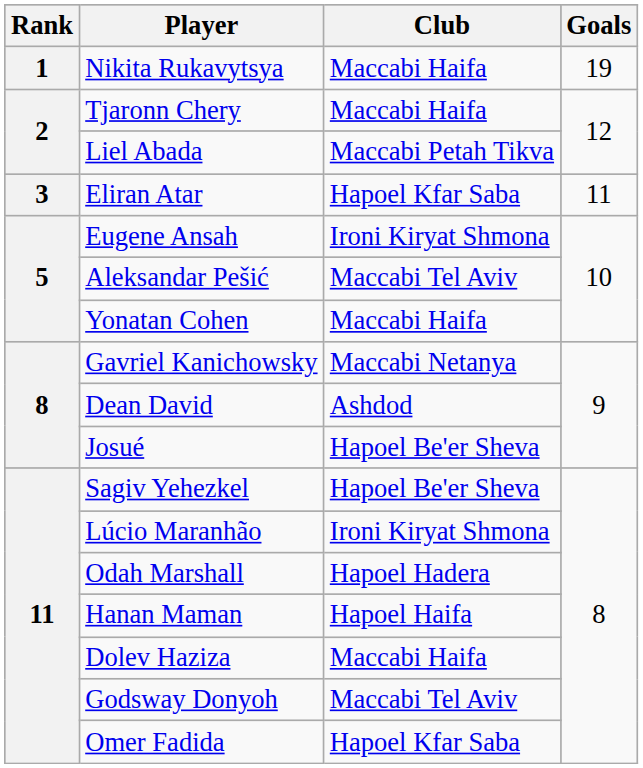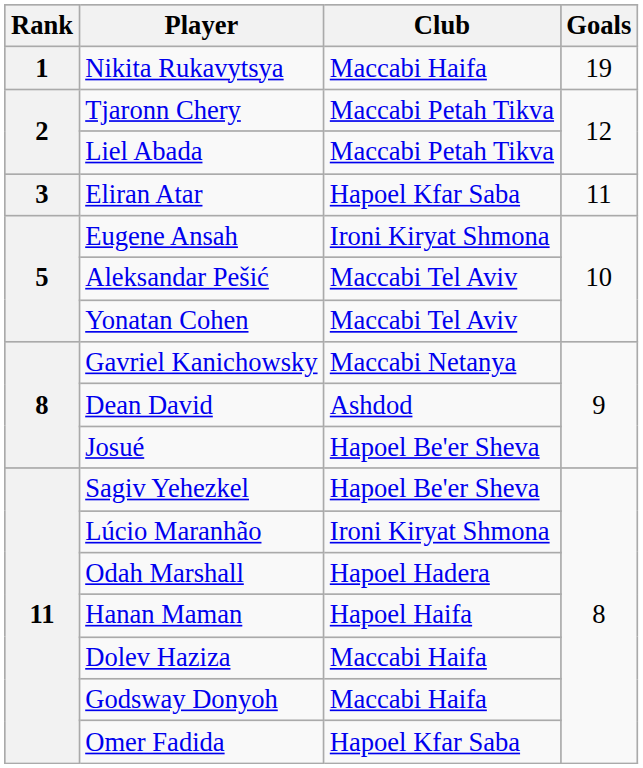Tjaronn Chery | Club: Maccabi Haifa -> Maccabi Petah Tikva
Yonatan Cohen | Club: Maccabi Haifa -> Maccabi Tel Aviv
Godsway Donyoh | Club: Maccabi Tel Aviv -> Maccabi Haifa
